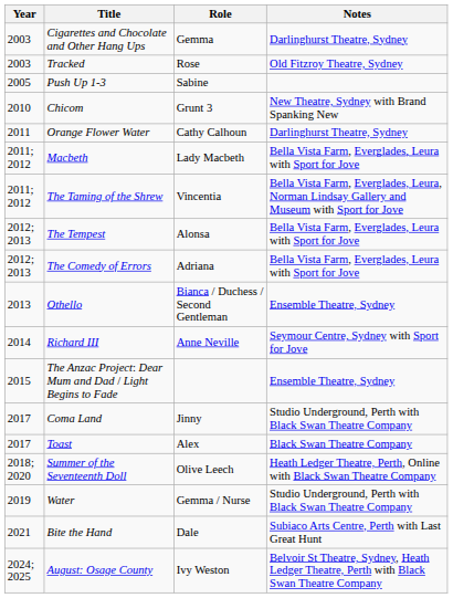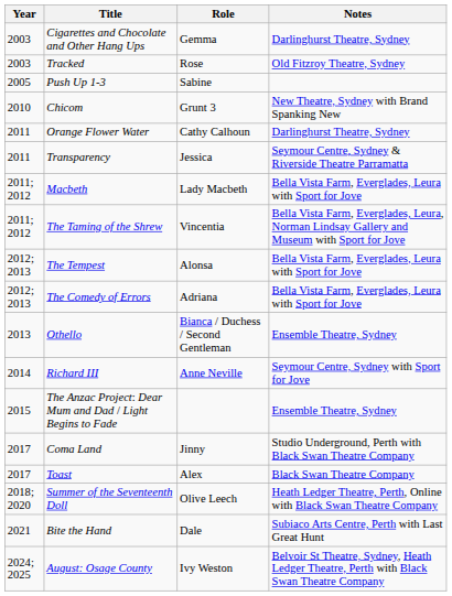+ row: 2011 | Transparency | Jessica | Seymour Centre, Sydney & Riverside Theatre Parramatta
- row: 2019 | Water | Gemma / Nurse | Studio Underground, Perth with Black Swan Theatre Company
